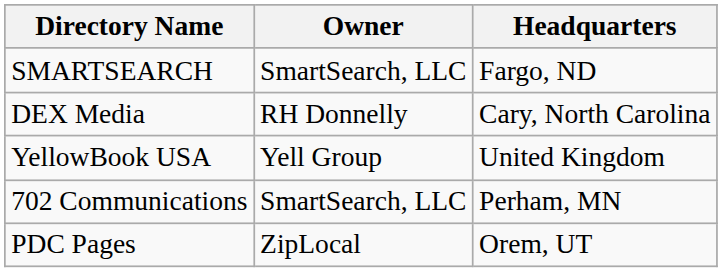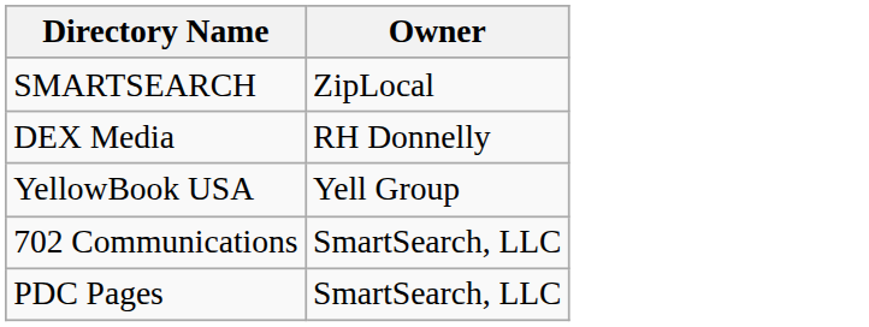- column: Headquarters | Fargo, ND | Cary, North Carolina | United Kingdom | Perham, MN | Orem, UT
SMARTSEARCH | Owner: SmartSearch, LLC -> ZipLocal
PDC Pages | Owner: ZipLocal -> SmartSearch, LLC
